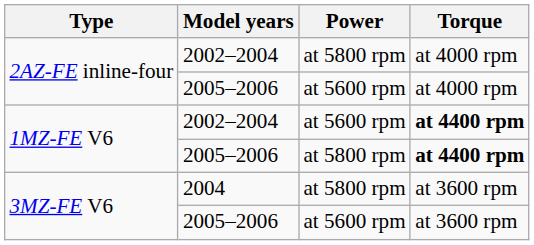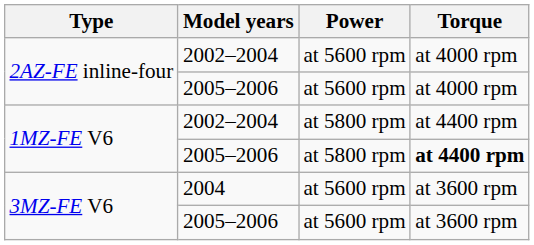2AZ-FE inline-four / 2002–2004 | Power: at 5800 rpm -> at 5600 rpm
1MZ-FE V6 / 2002–2004 | Power: at 5600 rpm -> at 5800 rpm
1MZ-FE V6 / 2002–2004 | Torque: bold -> normal
3MZ-FE V6 / 2004 | Power: at 5800 rpm -> at 5600 rpm
